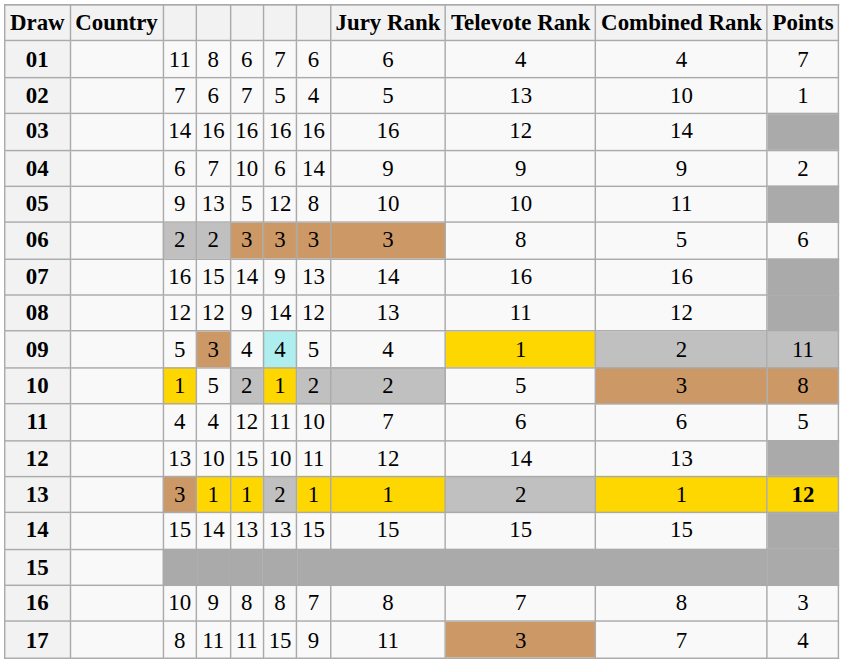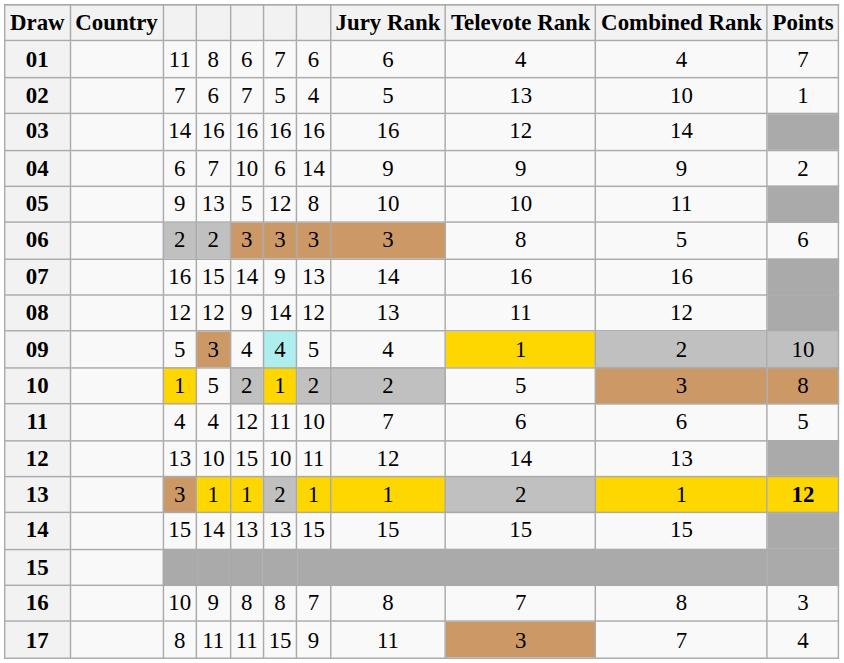09 | Points: 11 -> 10
